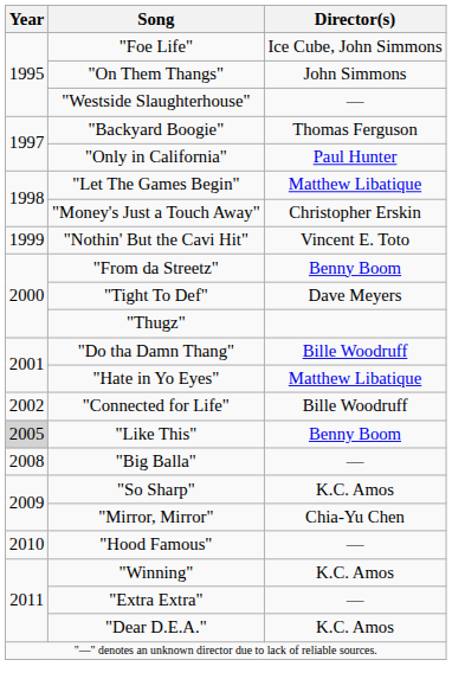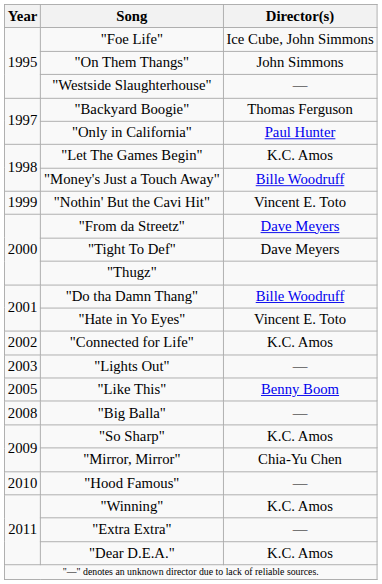"Let The Games Begin" | Director(s): Matthew Libatique -> K.C. Amos
"Money's Just a Touch Away" | Director(s): Christopher Erskin -> Bille Woodruff
"From da Streetz" | Director(s): Benny Boom -> Dave Meyers
"Hate in Yo Eyes" | Director(s): Matthew Libatique -> Vincent E. Toto
"Connected for Life" | Director(s): Bille Woodruff -> K.C. Amos
+ row: 2003 | "Lights Out" | —
"Like This" | Year: lightgrey background -> no background
